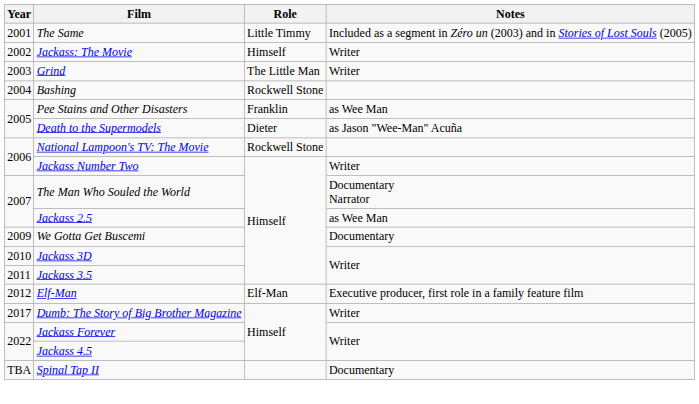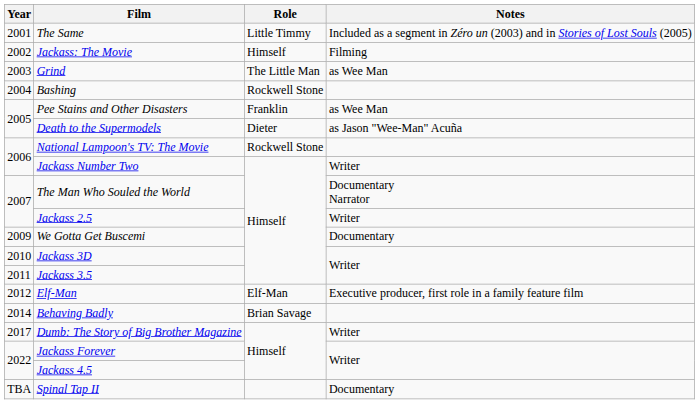Jackass: The Movie | Notes: Writer -> Filming
Grind | Notes: Writer -> as Wee Man
Jackass 2.5 | Notes: as Wee Man -> Writer
+ row: 2014 | Behaving Badly | Brian Savage
